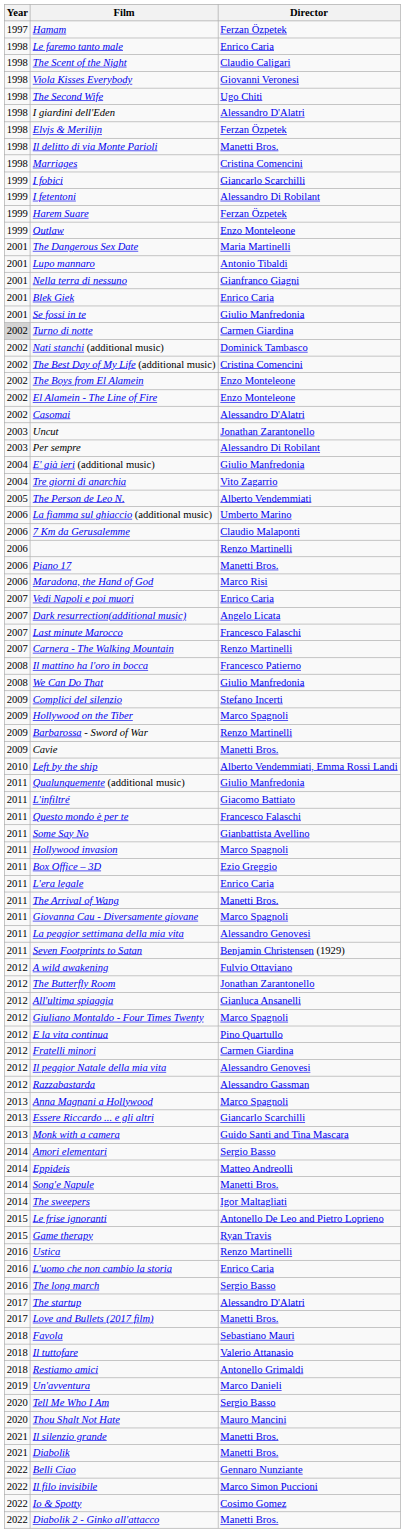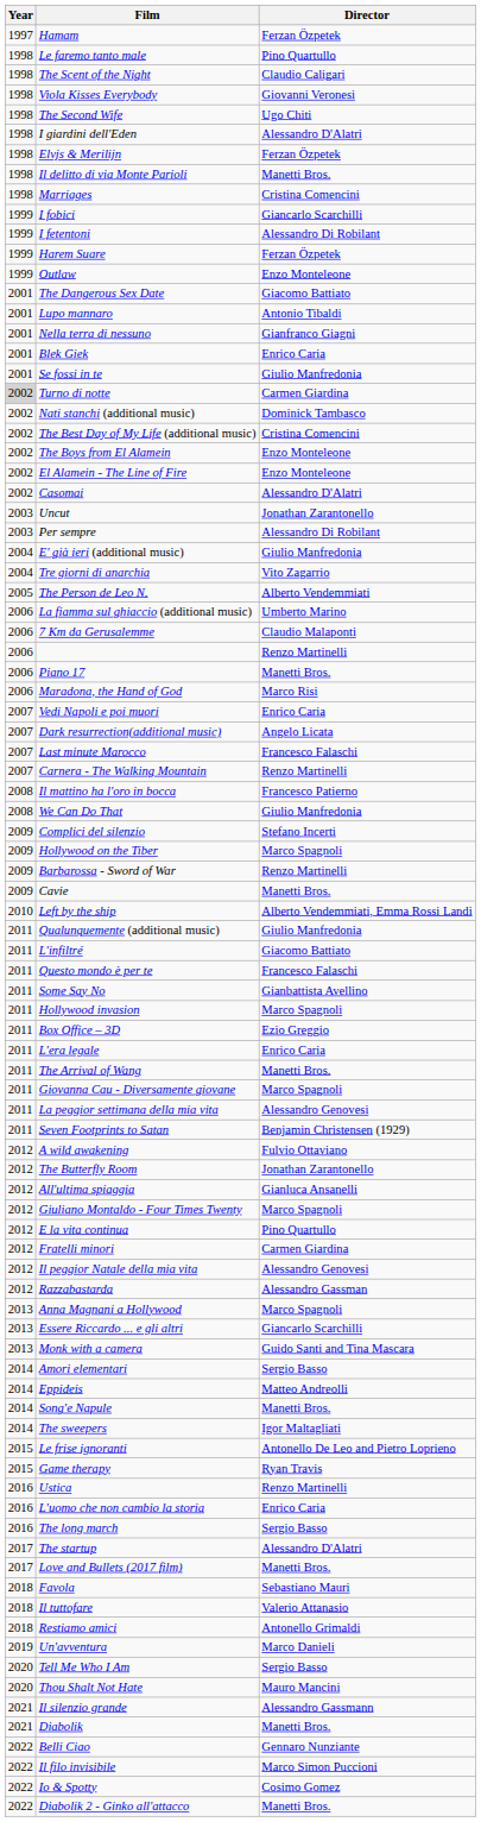Le faremo tanto male | Director: Enrico Caria -> Pino Quartullo
The Dangerous Sex Date | Director: Maria Martinelli -> Giacomo Battiato
Il silenzio grande | Director: Manetti Bros. -> Alessandro Gassmann
